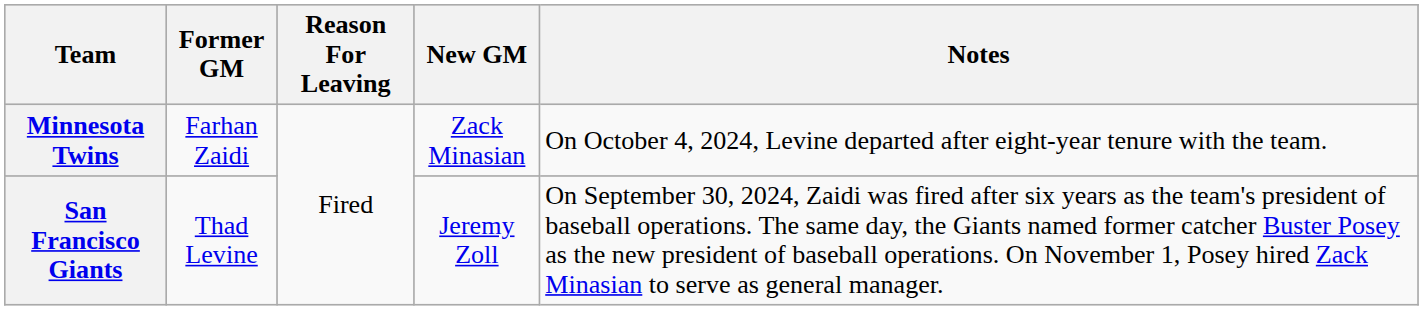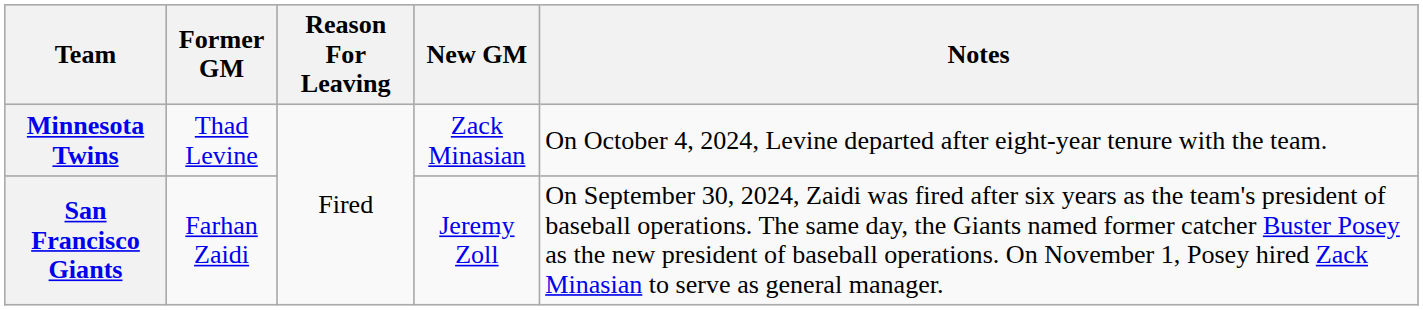Minnesota Twins | Former GM: Farhan Zaidi -> Thad Levine
San Francisco Giants | Former GM: Thad Levine -> Farhan Zaidi
